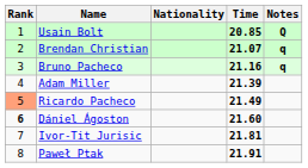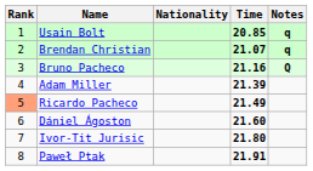Usain Bolt | Notes: Q -> q
Bruno Pacheco | Notes: q -> Q
Dániel Ágoston | Rank: bold -> normal
Ivor-Tit Jurisic | Time: 21.81 -> 21.80
